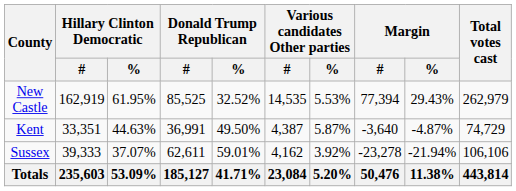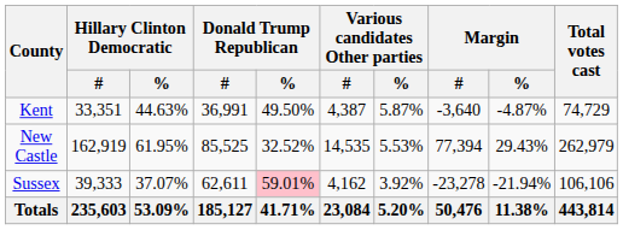rows swapped: Kent <-> New Castle
Sussex | Donald Trump Republican / %: no background -> pink background
